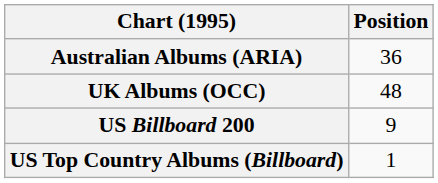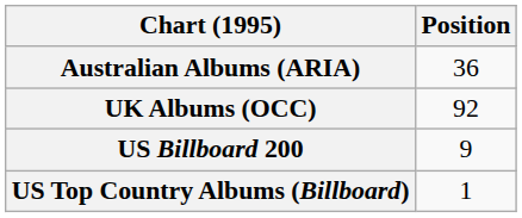UK Albums (OCC) | Position: 48 -> 92
